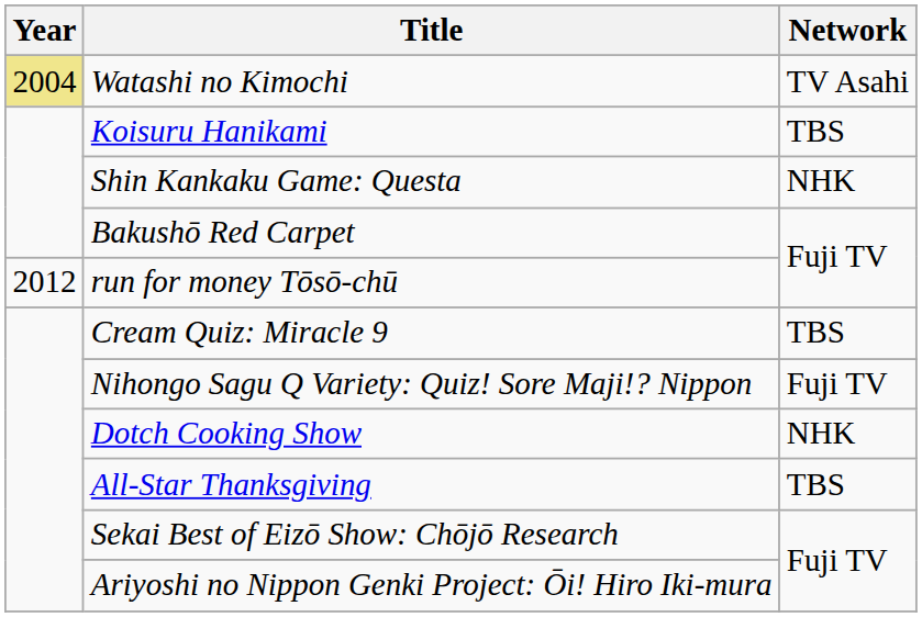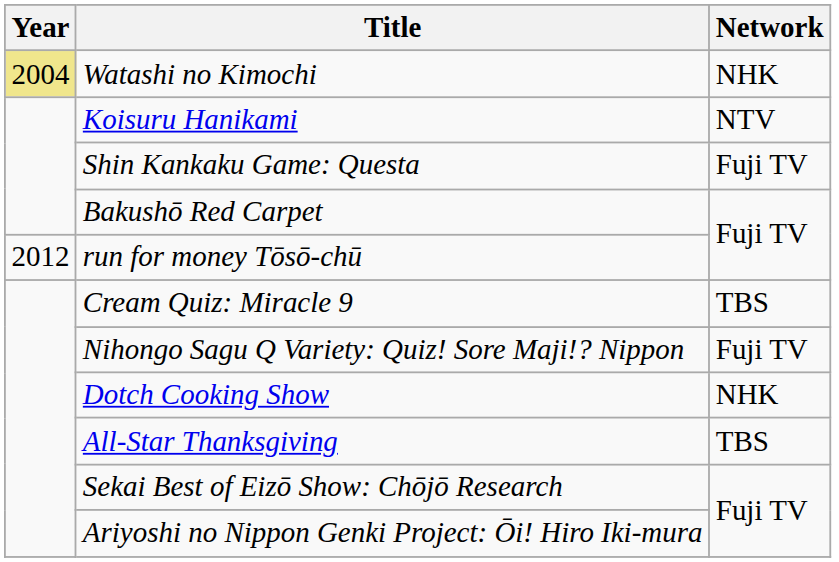Watashi no Kimochi | Network: TV Asahi -> NHK
Koisuru Hanikami | Network: TBS -> NTV
Shin Kankaku Game: Questa | Network: NHK -> Fuji TV
